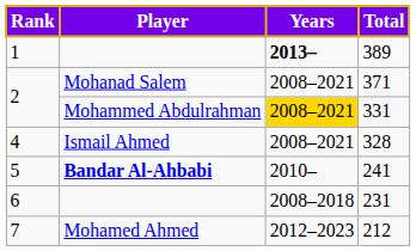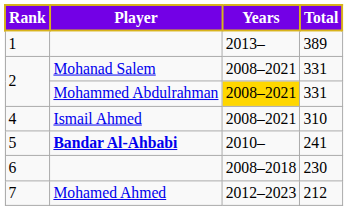1 | Years: bold -> normal
2 / Mohanad Salem | Total: 371 -> 331
4 | Total: 328 -> 310
6 | Total: 231 -> 230
